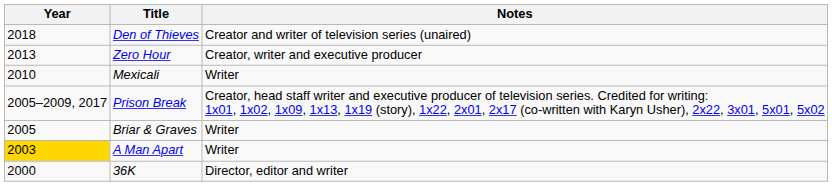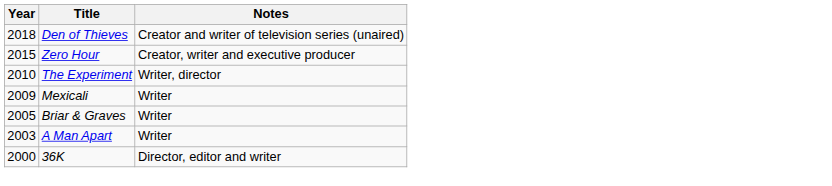Zero Hour | Year: 2013 -> 2015
+ row: 2010 | The Experiment | Writer, director
Mexicali | Year: 2010 -> 2009
- row: 2005–2009, 2017 | Prison Break | Creator, head staff writer and executive producer of television series. Credited for writing: 1x01, 1x02, 1x09, 1x13, 1x19 (story), 1x22, 2x01, 2x17 (co-written with Karyn Usher), 2x22, 3x01, 5x01, 5x02
A Man Apart | Year: gold background -> no background
